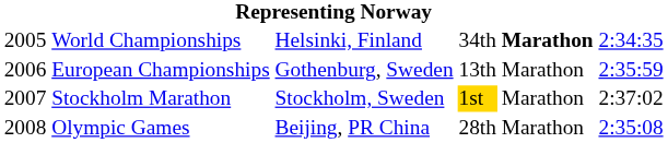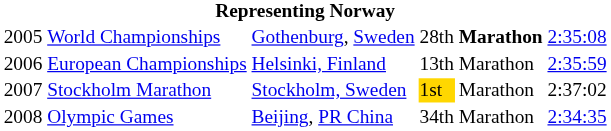World Championships | column 3: Helsinki, Finland -> Gothenburg, Sweden
World Championships | column 4: 34th -> 28th
World Championships | column 6: 2:34:35 -> 2:35:08
European Championships | column 3: Gothenburg, Sweden -> Helsinki, Finland
Olympic Games | column 4: 28th -> 34th
Olympic Games | column 6: 2:35:08 -> 2:34:35
